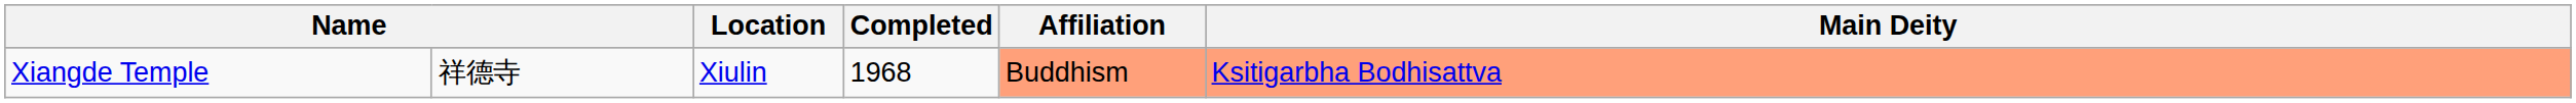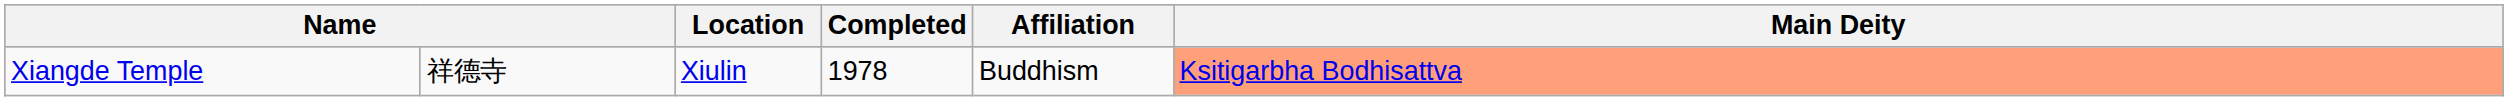Xiangde Temple | Completed: 1968 -> 1978
Xiangde Temple | Affiliation: lightsalmon background -> no background
